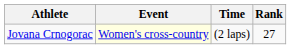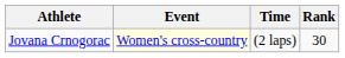Jovana Crnogorac | Rank: 27 -> 30
